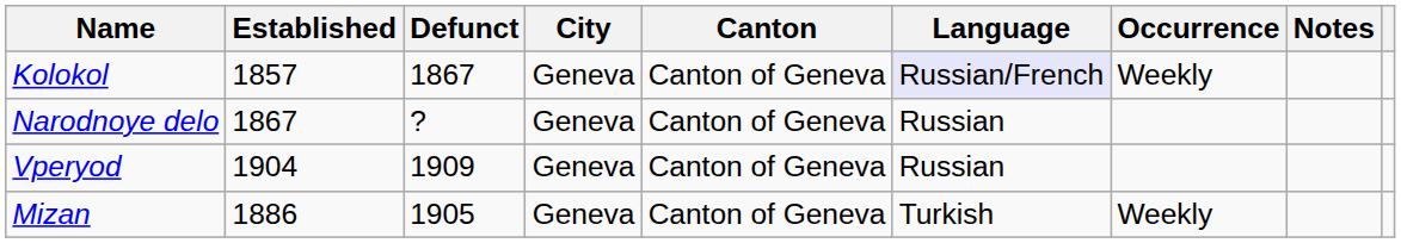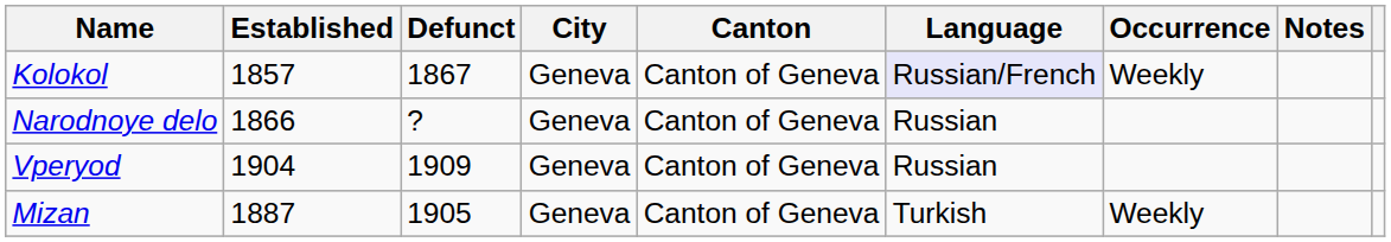Narodnoye delo | Established: 1867 -> 1866
Mizan | Established: 1886 -> 1887
